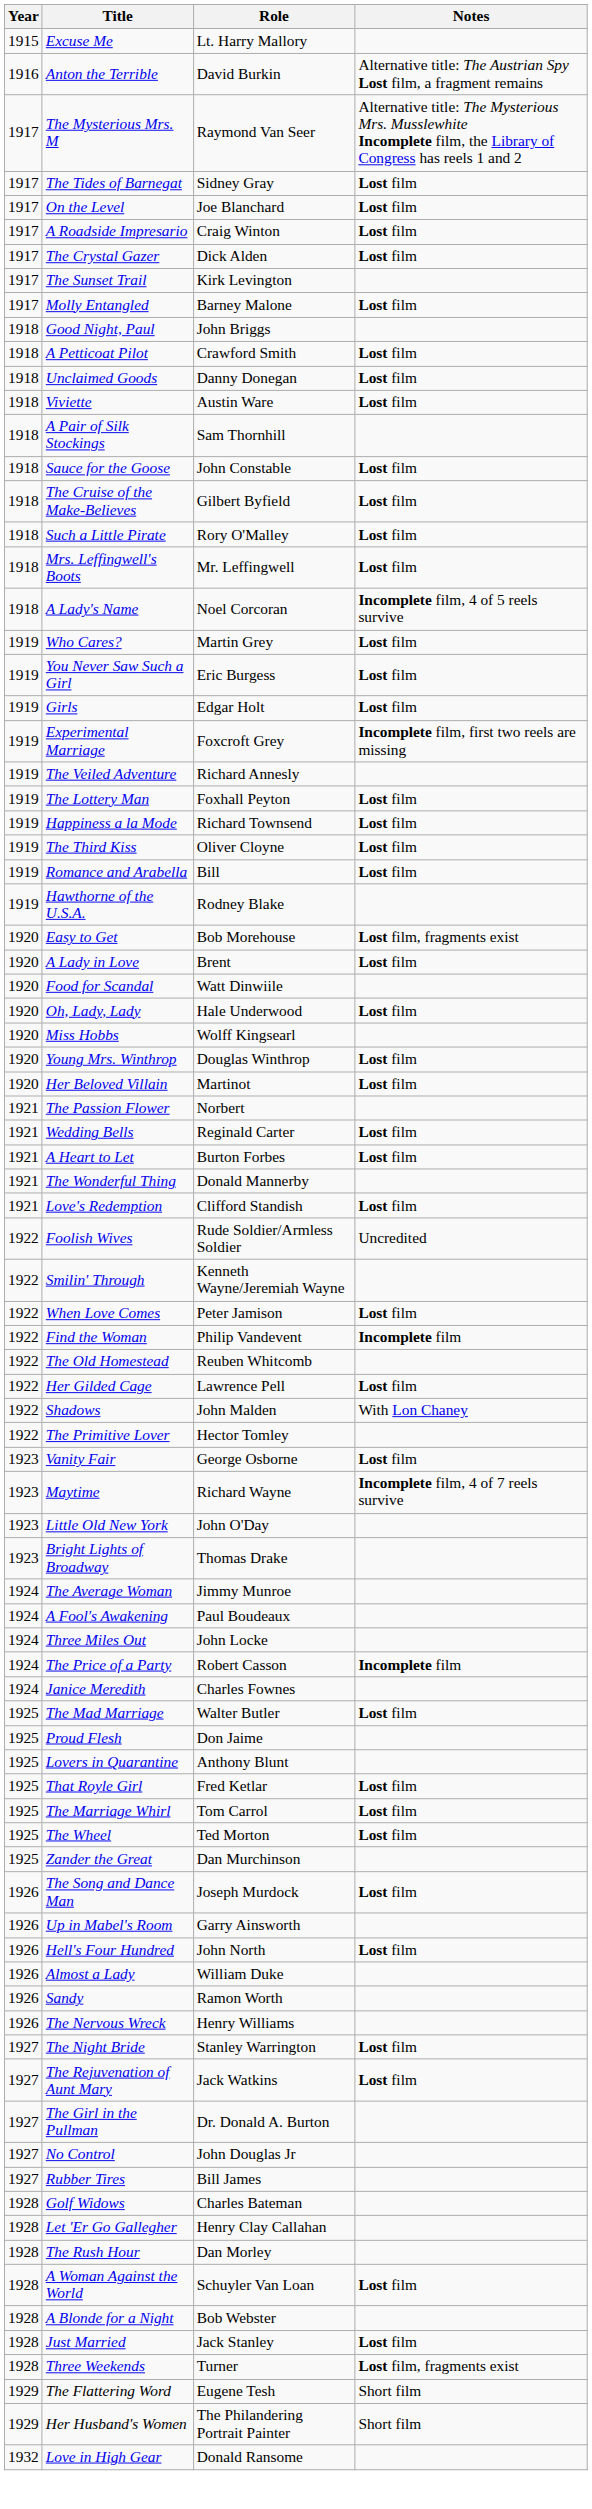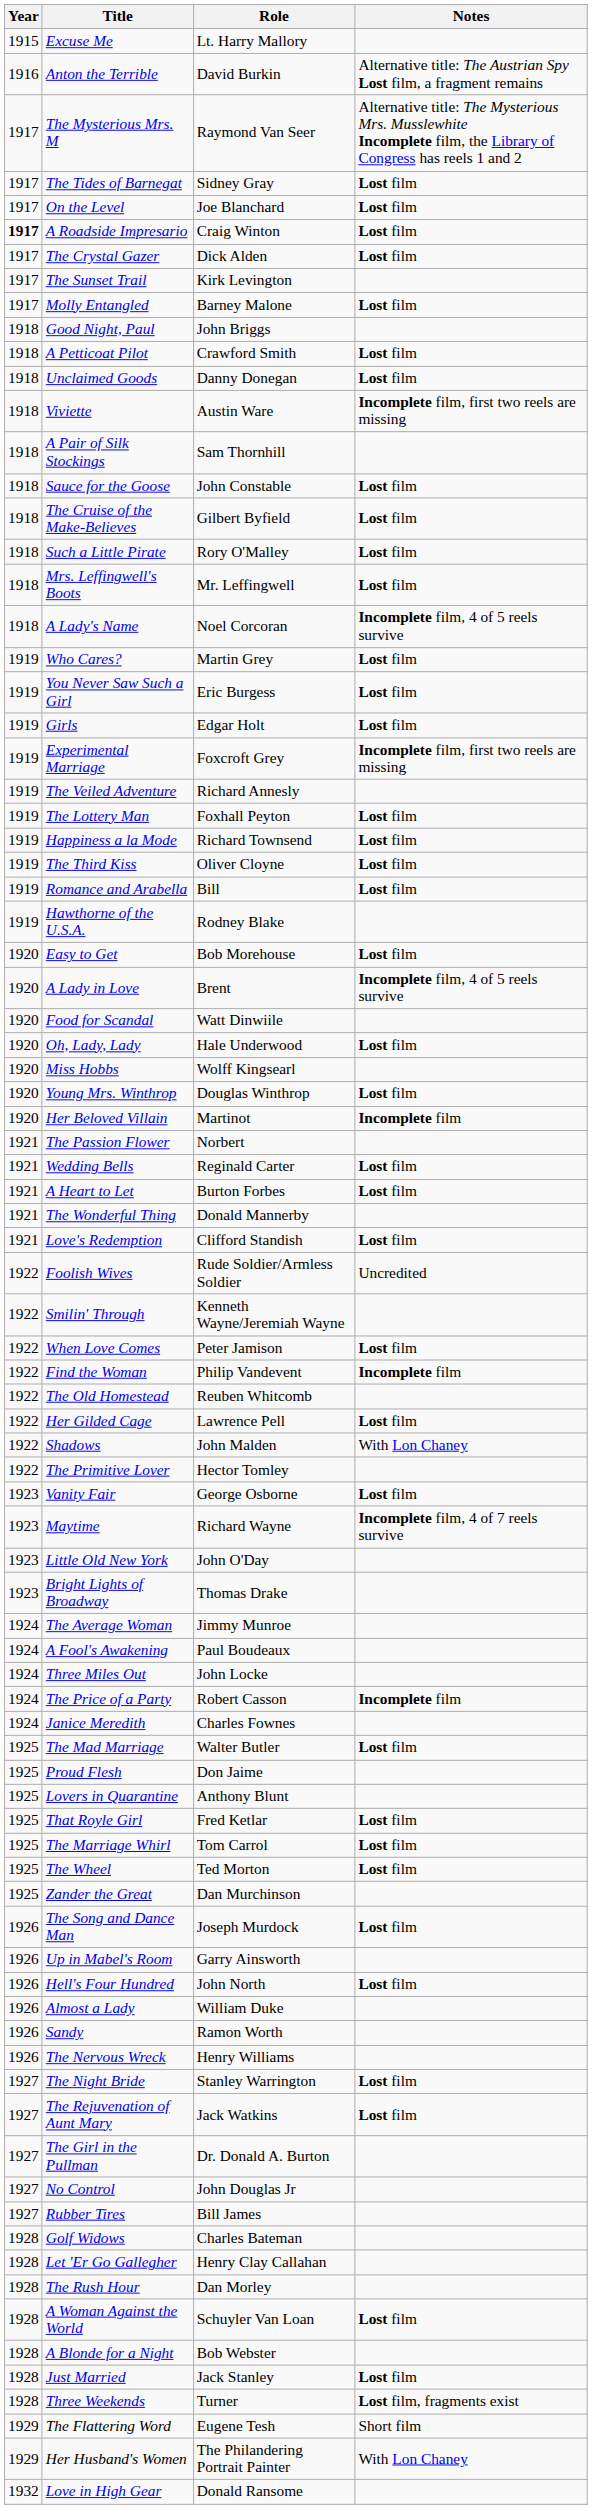A Roadside Impresario | Year: normal -> bold
Viviette | Notes: Lost film -> Incomplete film, first two reels are missing
Easy to Get | Notes: Lost film, fragments exist -> Lost film
A Lady in Love | Notes: Lost film -> Incomplete film, 4 of 5 reels survive
Her Beloved Villain | Notes: Lost film -> Incomplete film
Her Husband's Women | Notes: Short film -> With Lon Chaney
